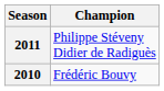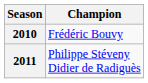rows swapped: 2010 <-> 2011
